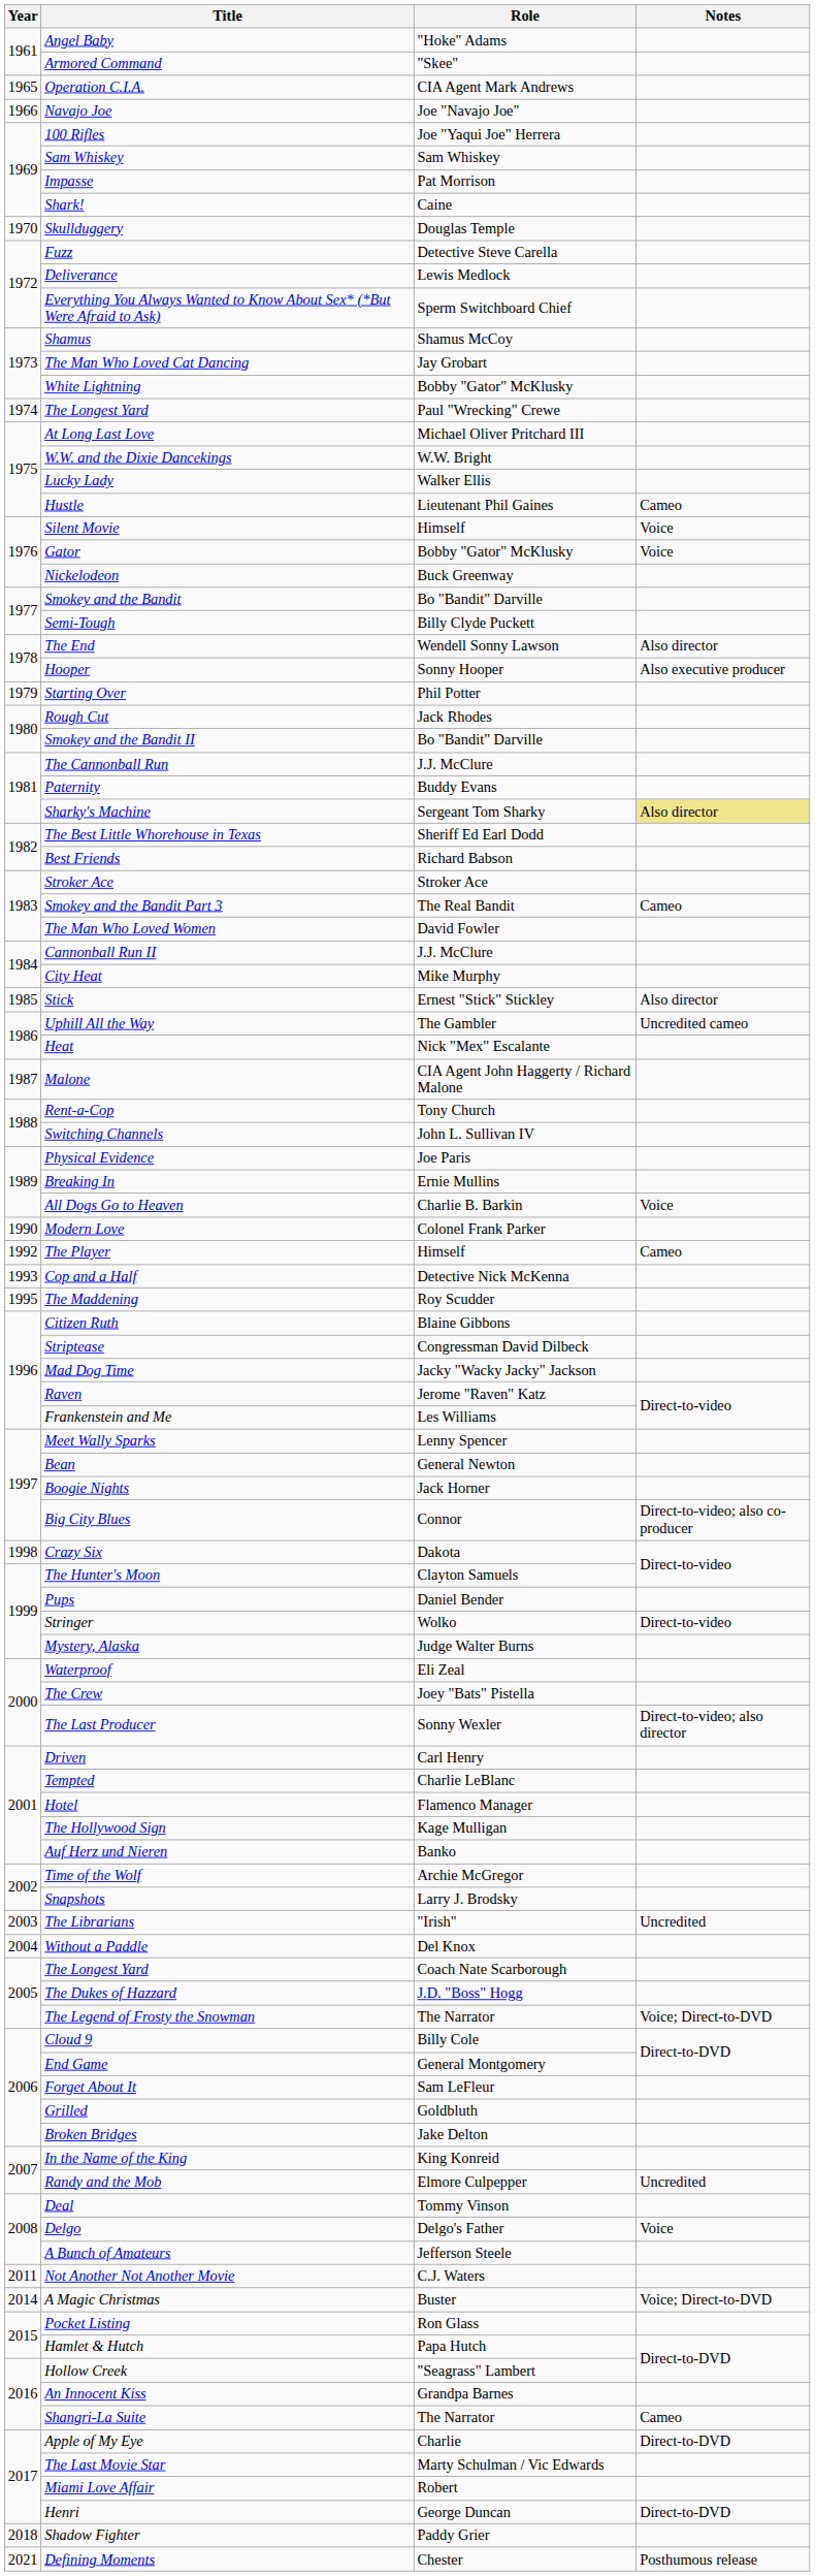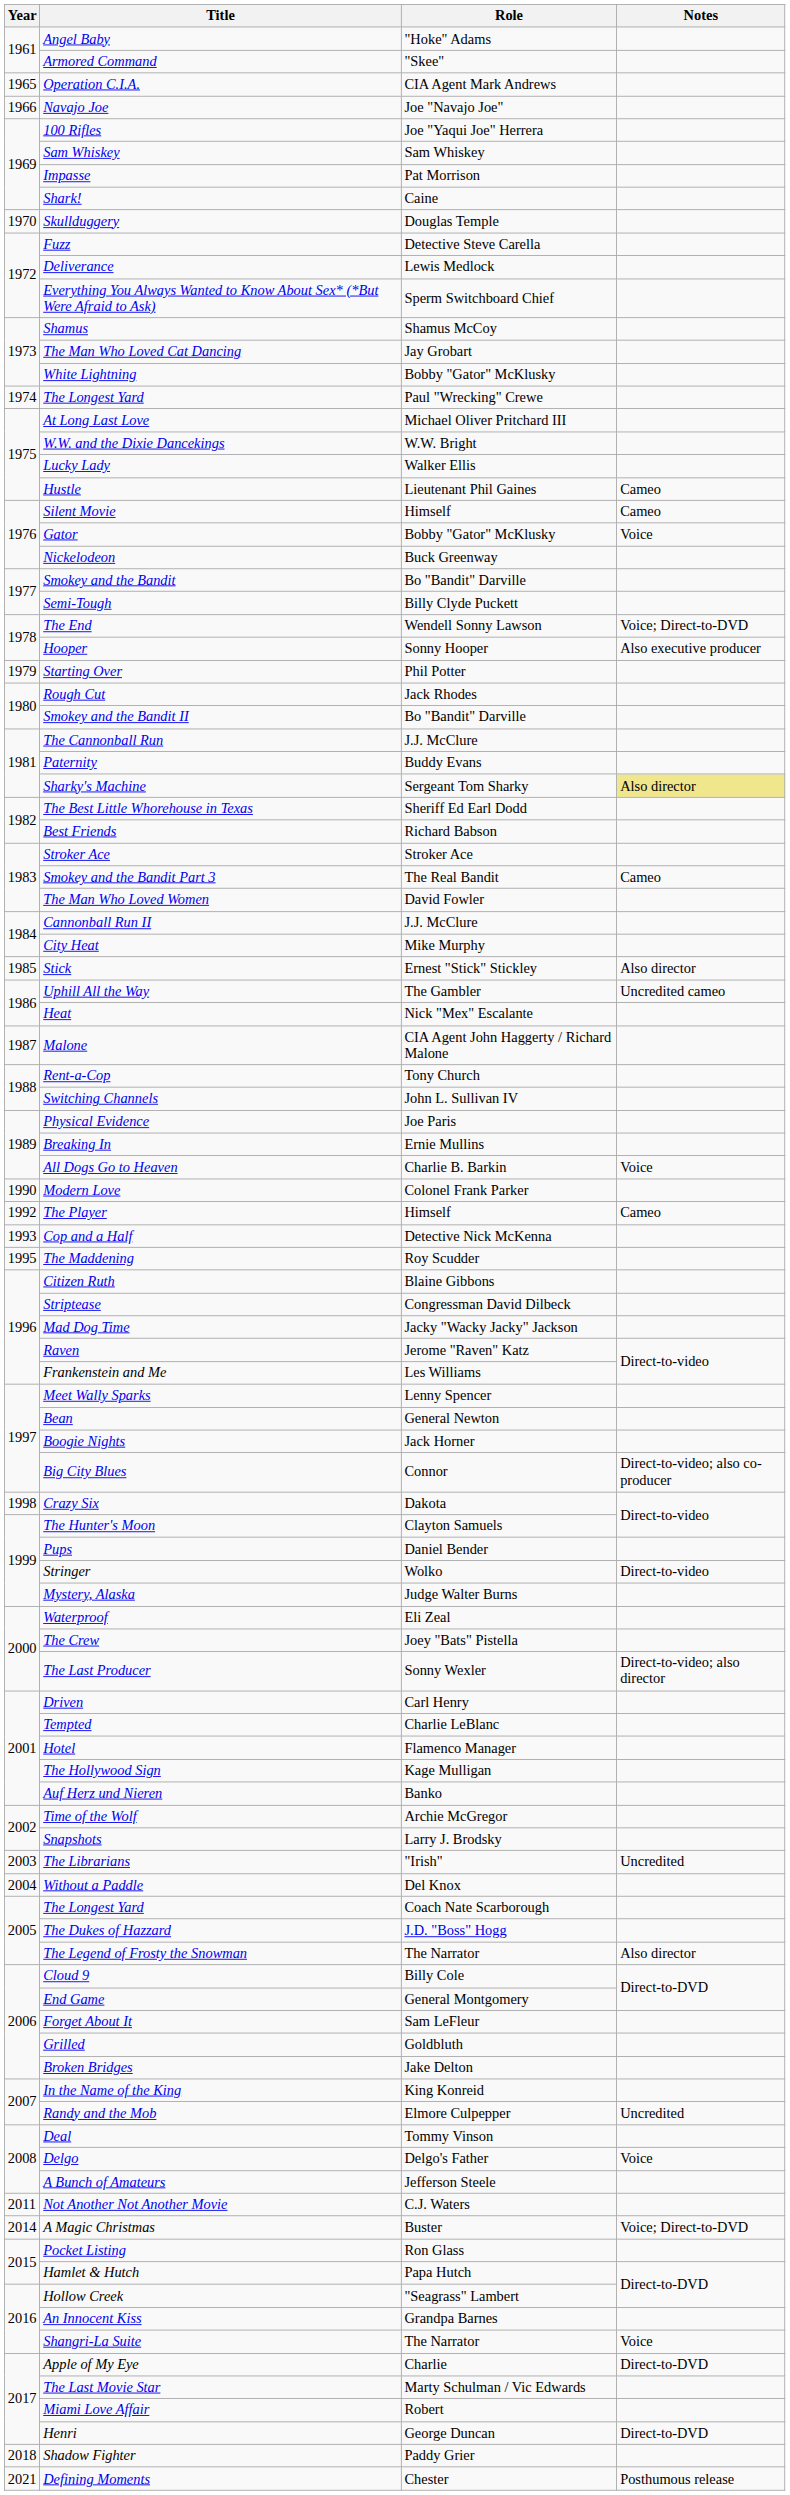Silent Movie | Notes: Voice -> Cameo
The End | Notes: Also director -> Voice; Direct-to-DVD
The Legend of Frosty the Snowman | Notes: Voice; Direct-to-DVD -> Also director
Shangri-La Suite | Notes: Cameo -> Voice
